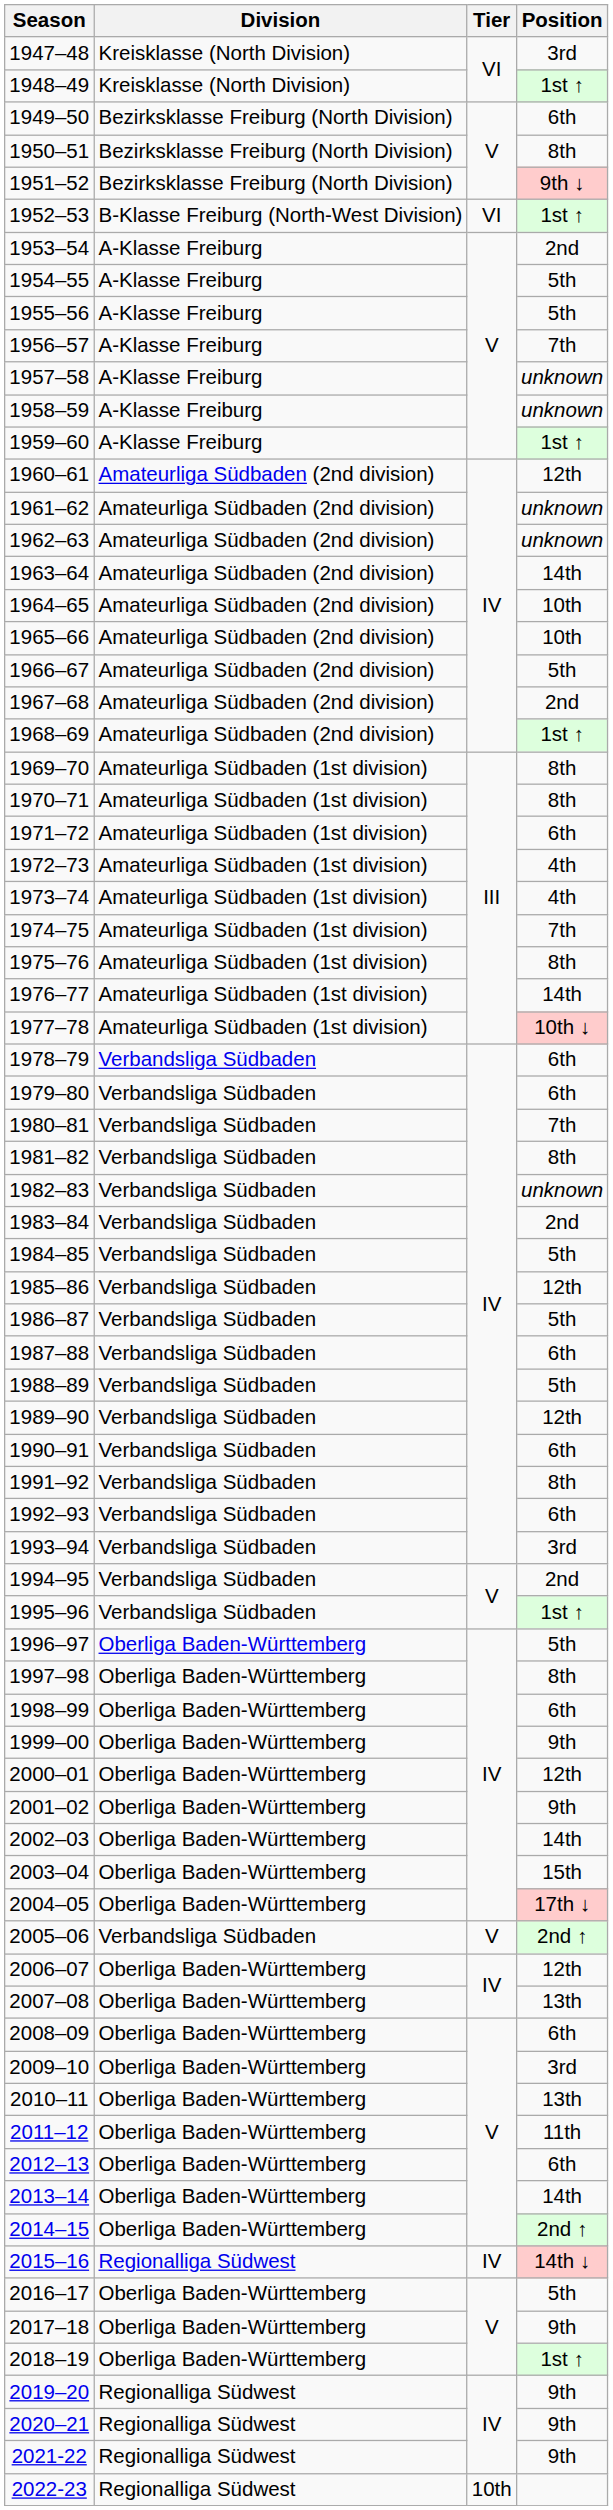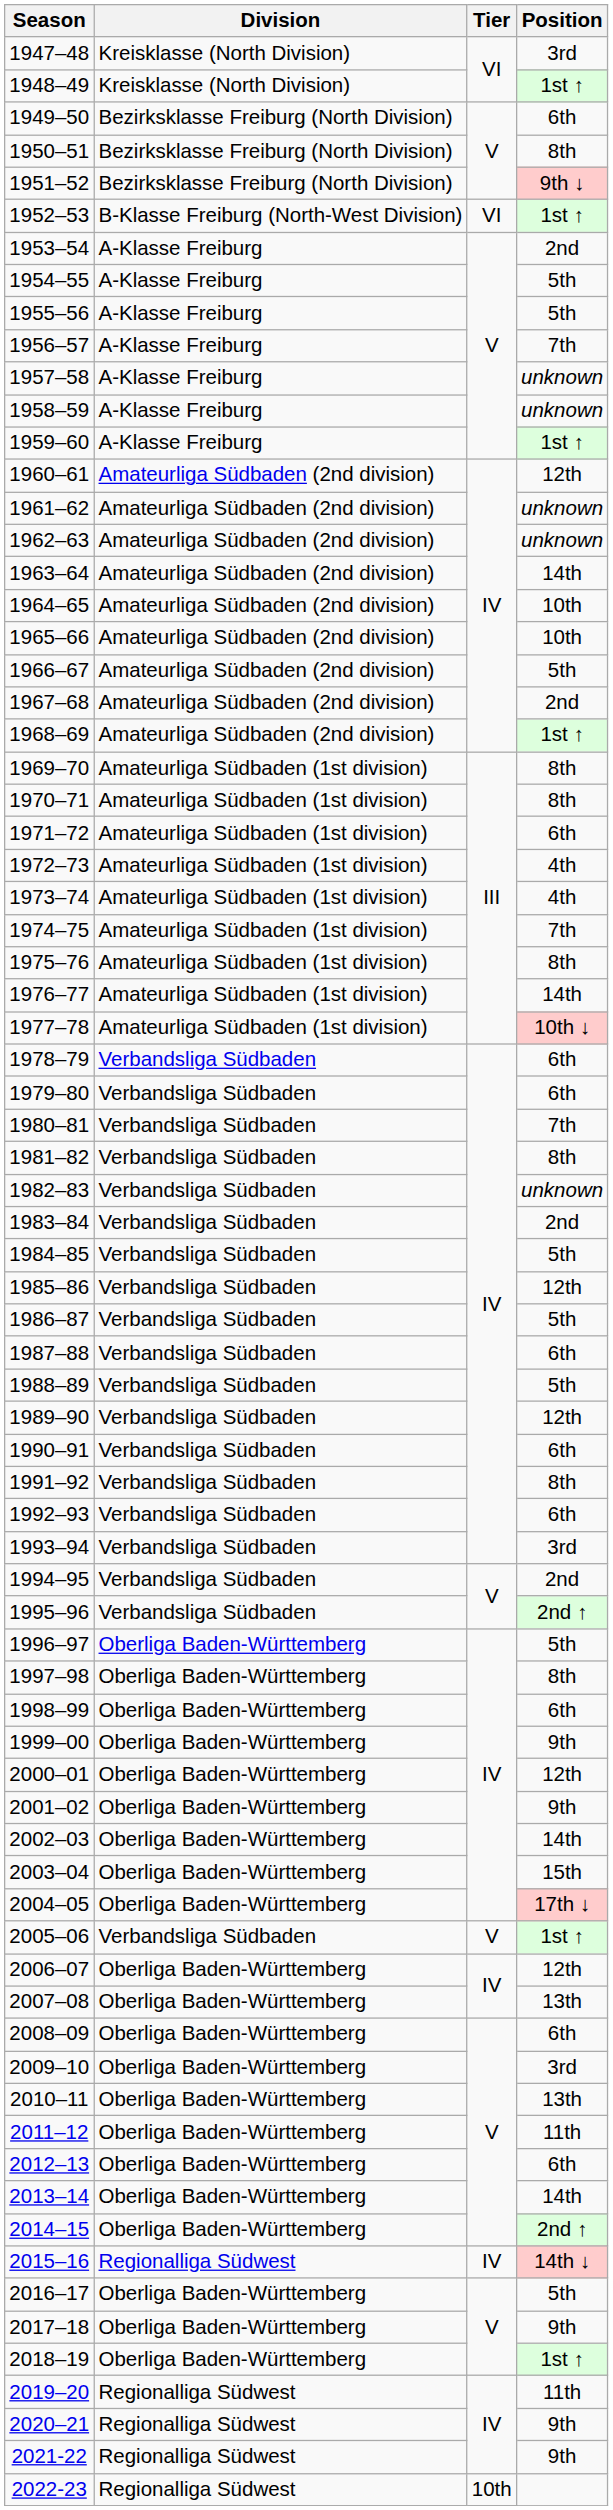1995–96 | Position: 1st ↑ -> 2nd ↑
2005–06 | Position: 2nd ↑ -> 1st ↑
2019–20 | Position: 9th -> 11th
